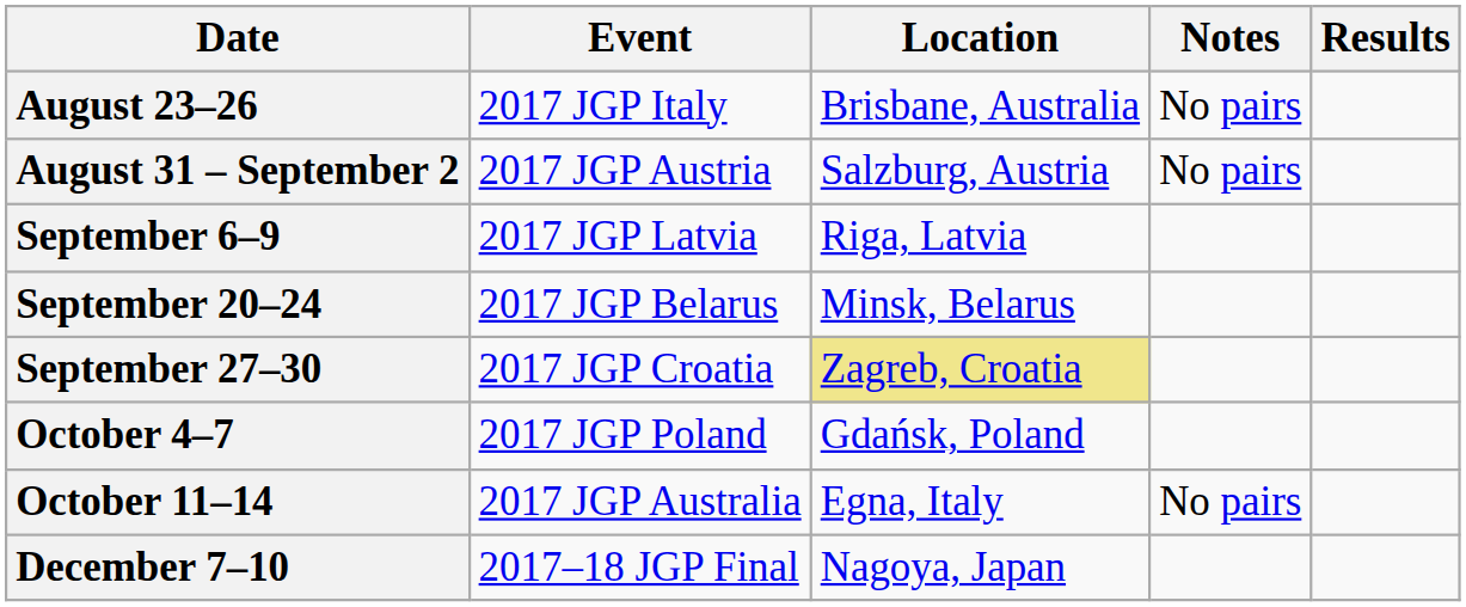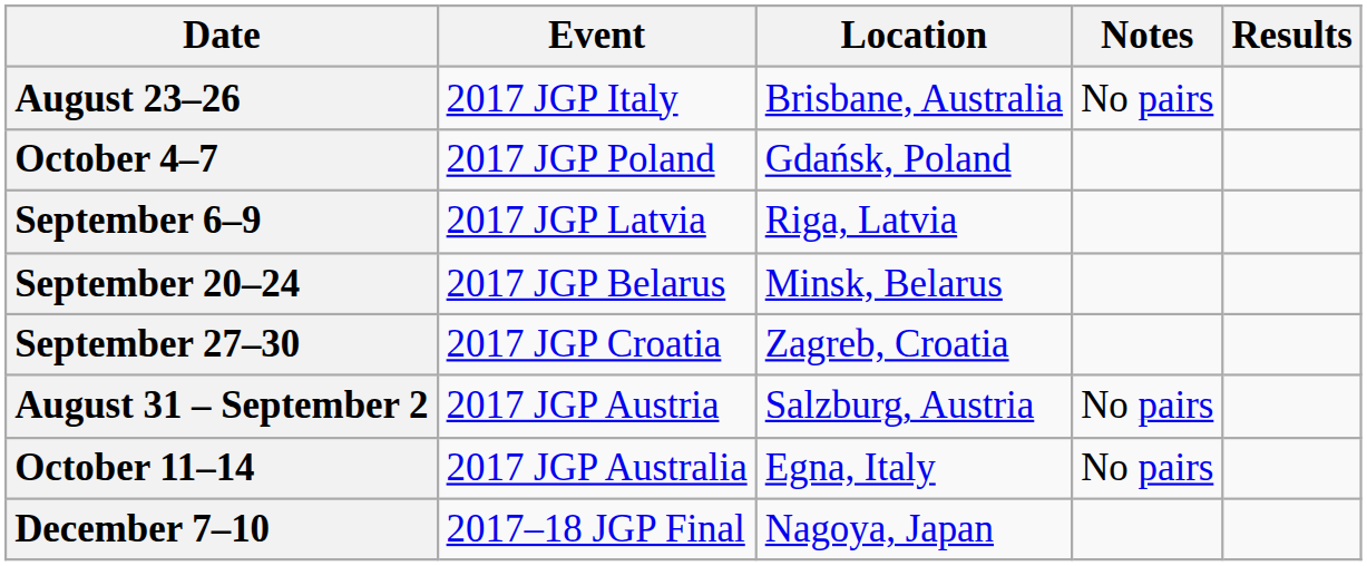rows swapped: August 31 – September 2 <-> October 4–7
September 27–30 | Location: khaki background -> no background
